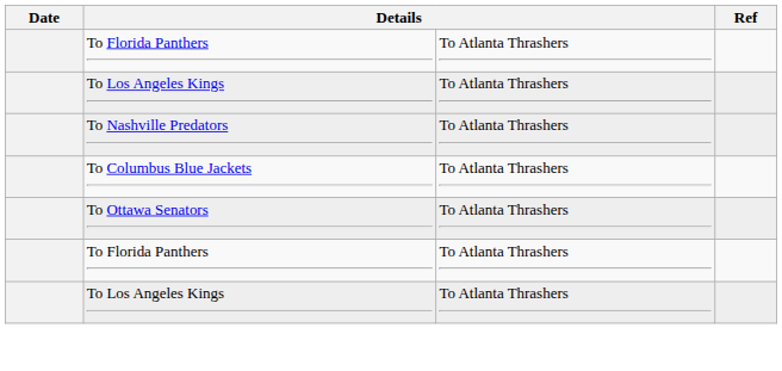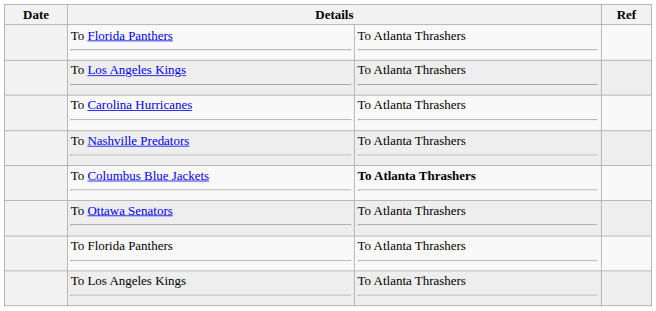+ row: To Carolina Hurricanes | To Atlanta Thrashers
To Columbus Blue Jackets | column 3: normal -> bold
